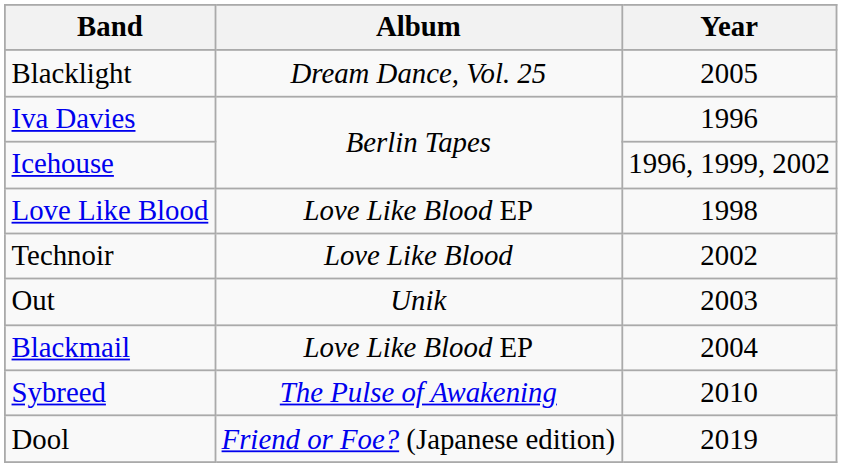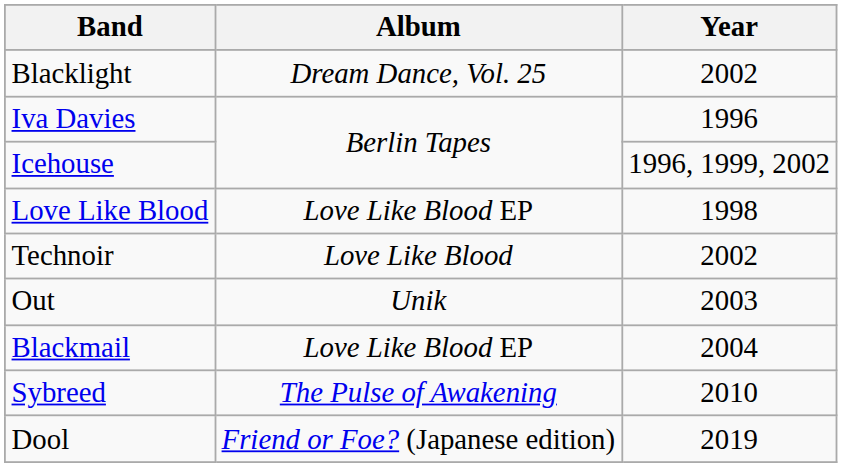Blacklight | Year: 2005 -> 2002
